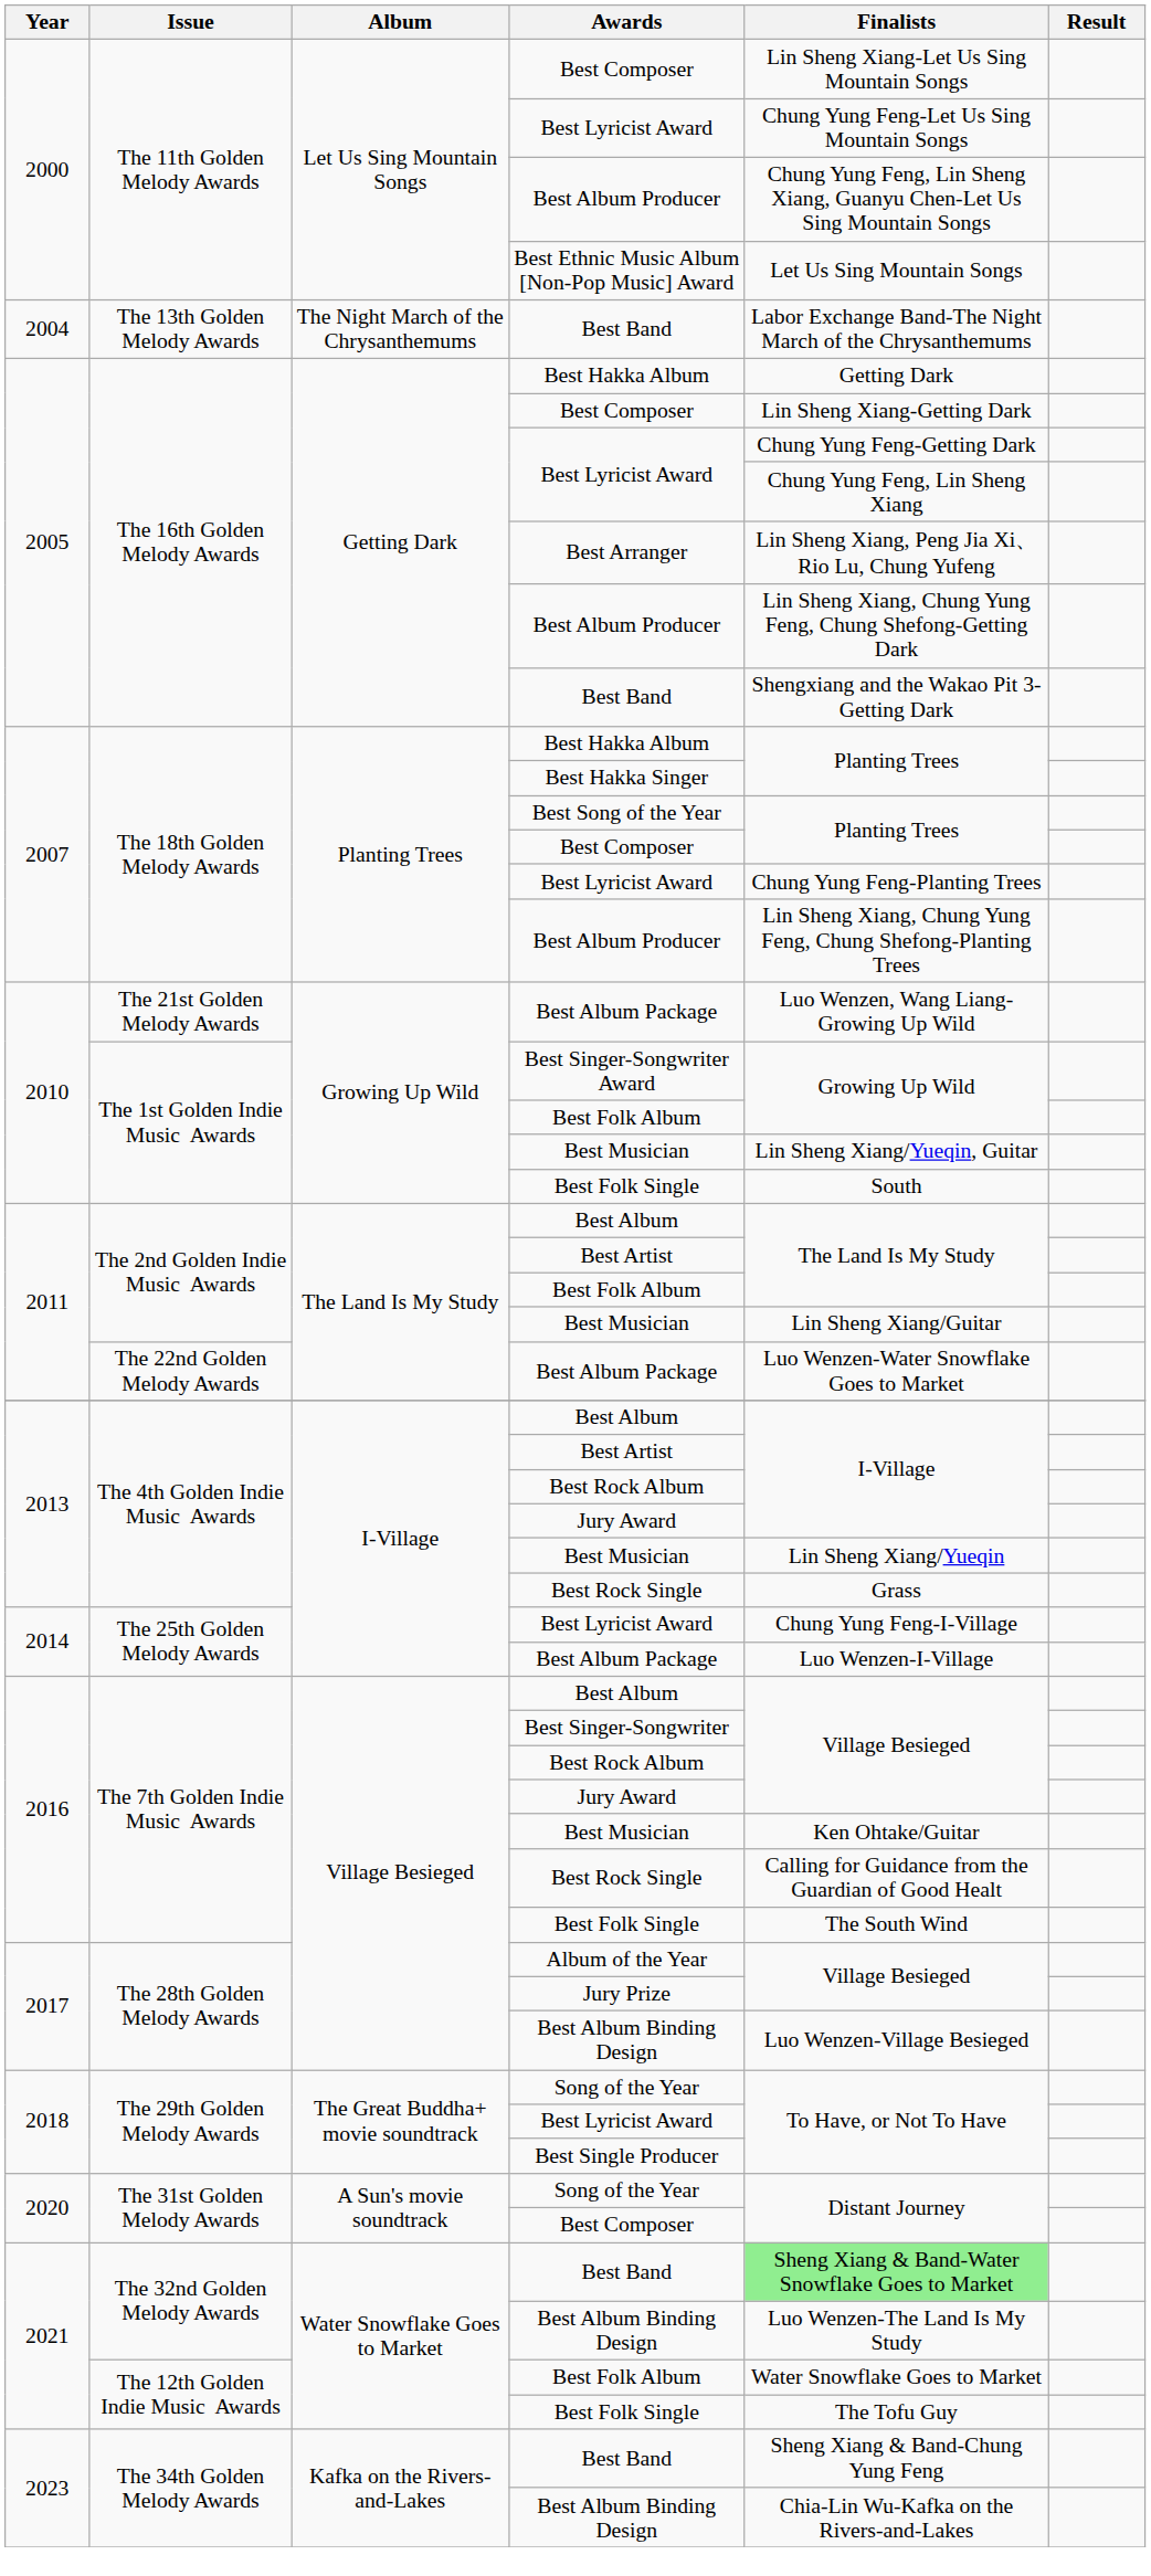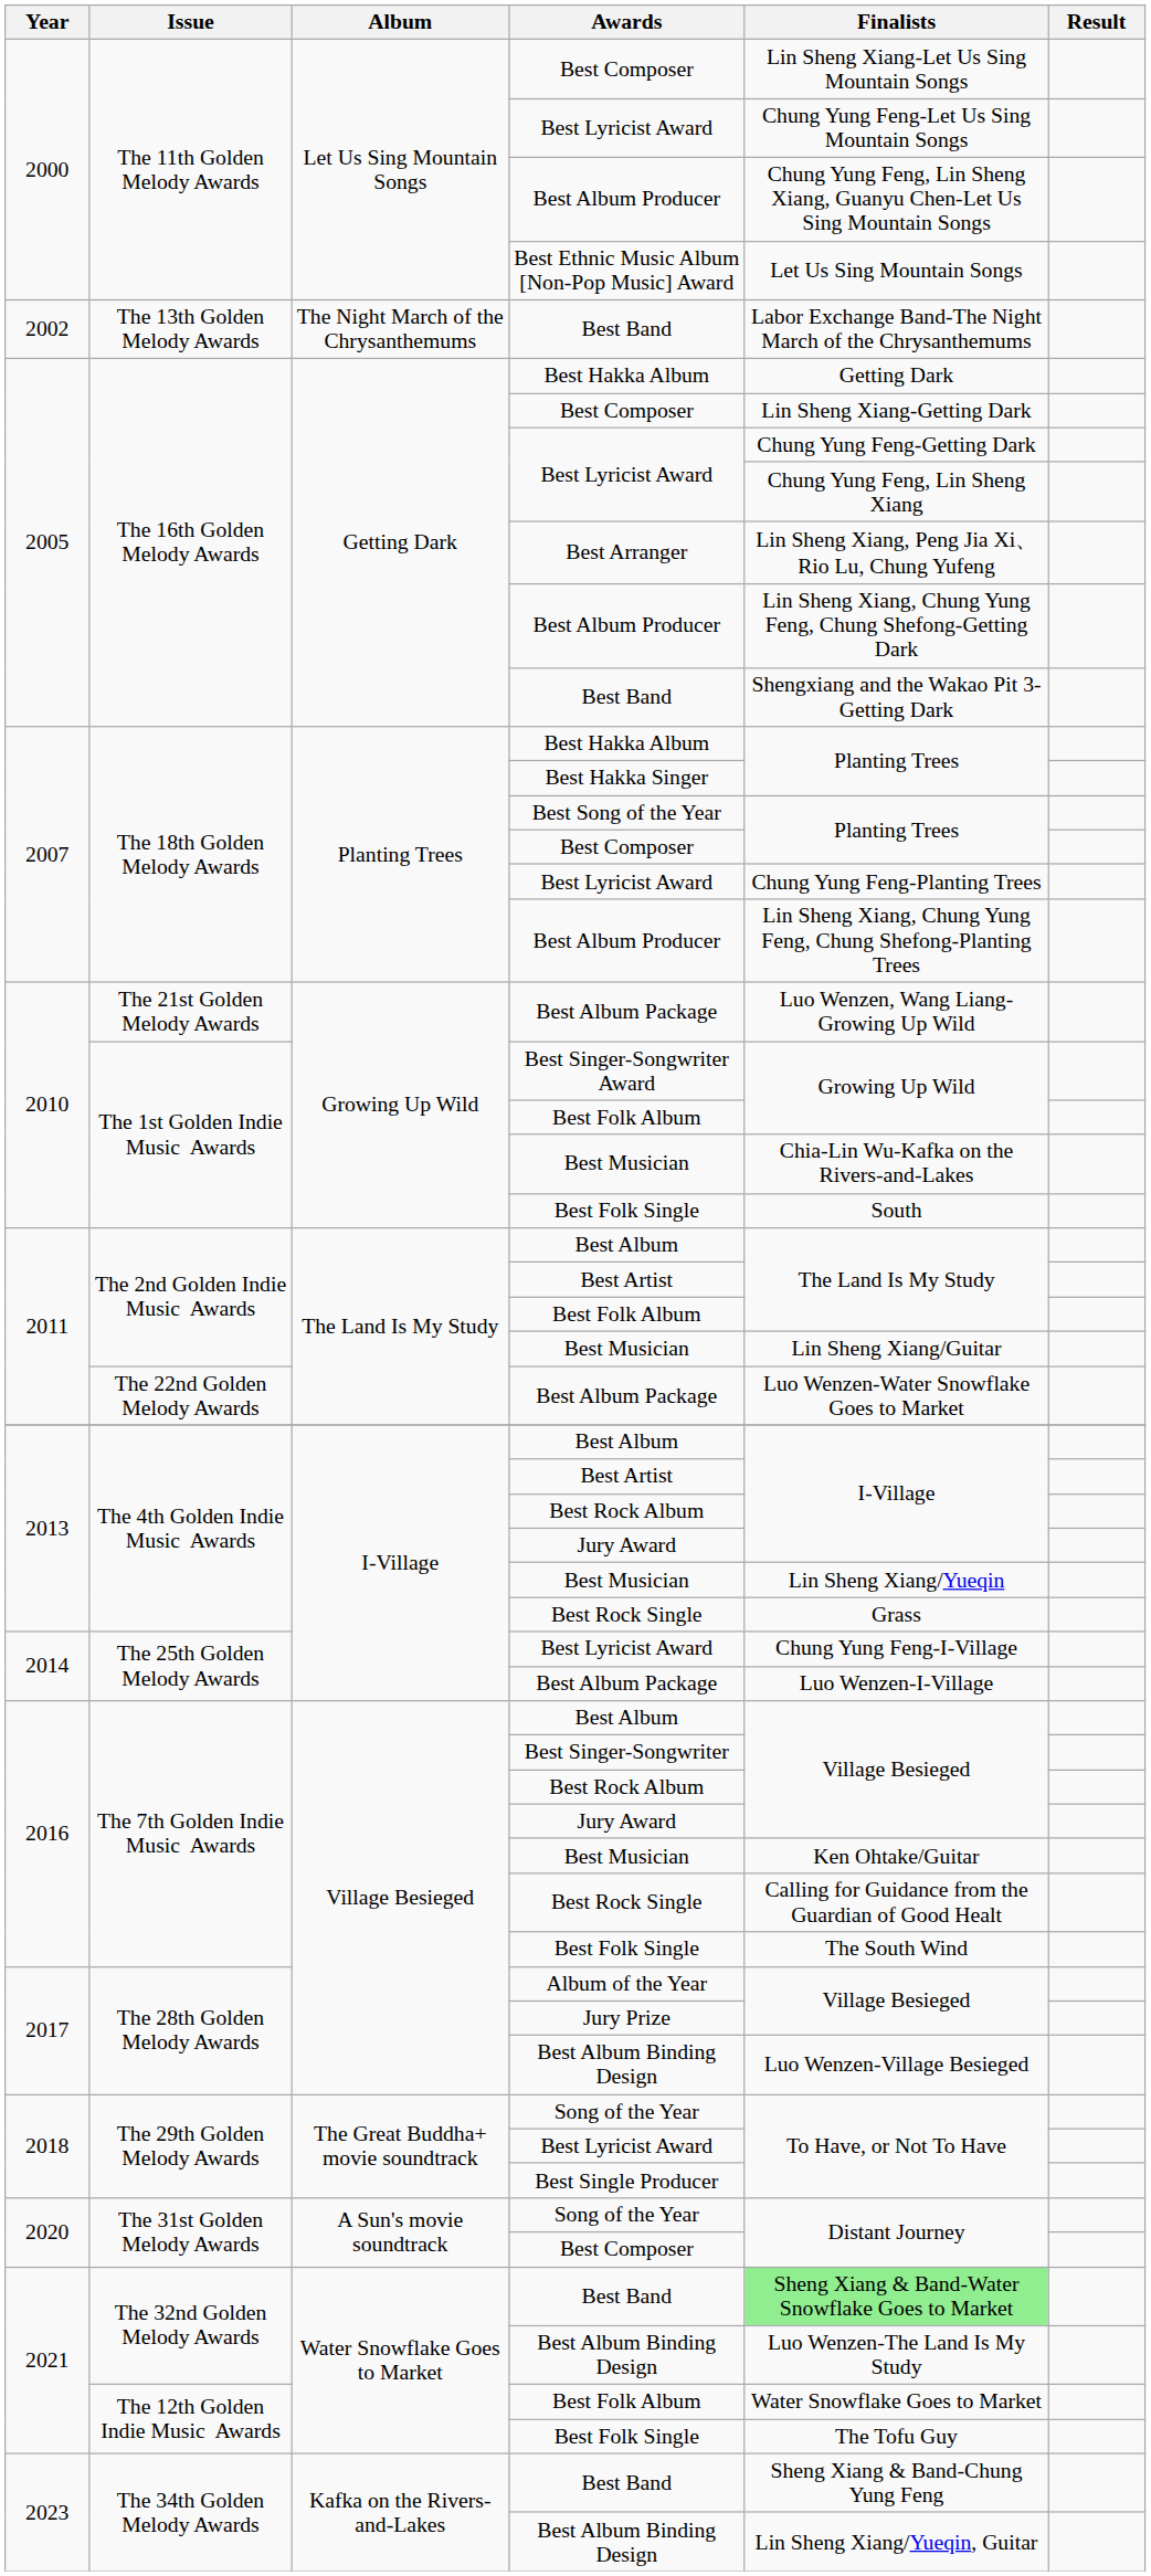The 13th Golden Melody Awards / Best Band | Year: 2004 -> 2002
The 1st Golden Indie Music Awards / Best Musician | Finalists: Lin Sheng Xiang/Yueqin, Guitar -> Chia-Lin Wu-Kafka on the Rivers-and-Lakes
The 34th Golden Melody Awards / Best Album Binding Design | Finalists: Chia-Lin Wu-Kafka on the Rivers-and-Lakes -> Lin Sheng Xiang/Yueqin, Guitar
